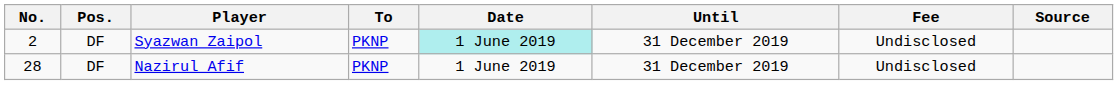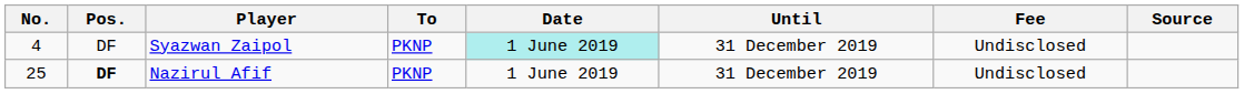Syazwan Zaipol | No.: 2 -> 4
Nazirul Afif | No.: 28 -> 25
Nazirul Afif | Pos.: normal -> bold
